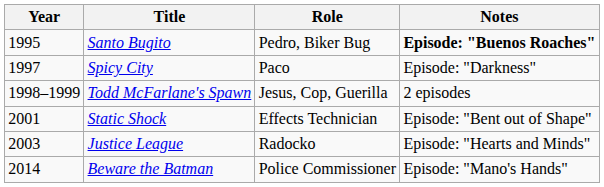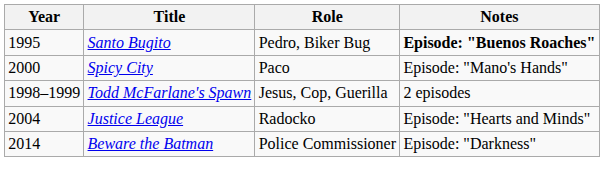Spicy City | Year: 1997 -> 2000
Spicy City | Notes: Episode: "Darkness" -> Episode: "Mano's Hands"
- row: 2001 | Static Shock | Effects Technician | Episode: "Bent out of Shape"
Justice League | Year: 2003 -> 2004
Beware the Batman | Notes: Episode: "Mano's Hands" -> Episode: "Darkness"
